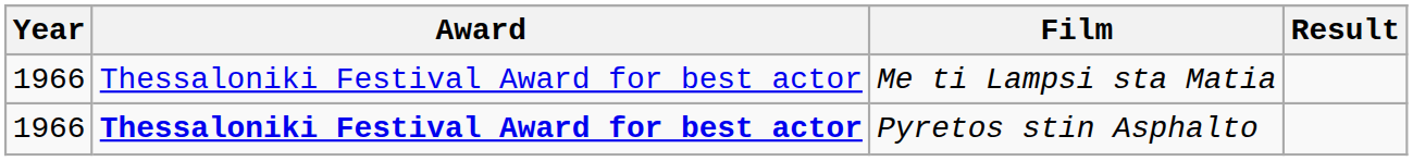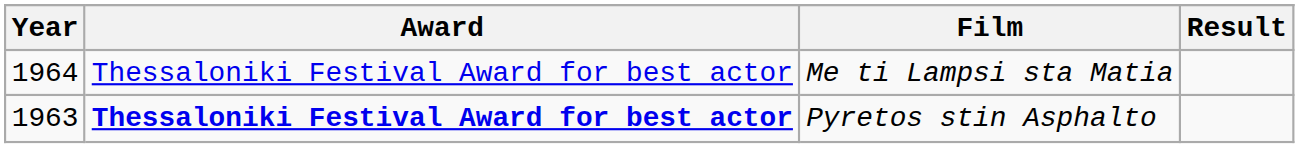Me ti Lampsi sta Matia | Year: 1966 -> 1964
Pyretos stin Asphalto | Year: 1966 -> 1963
